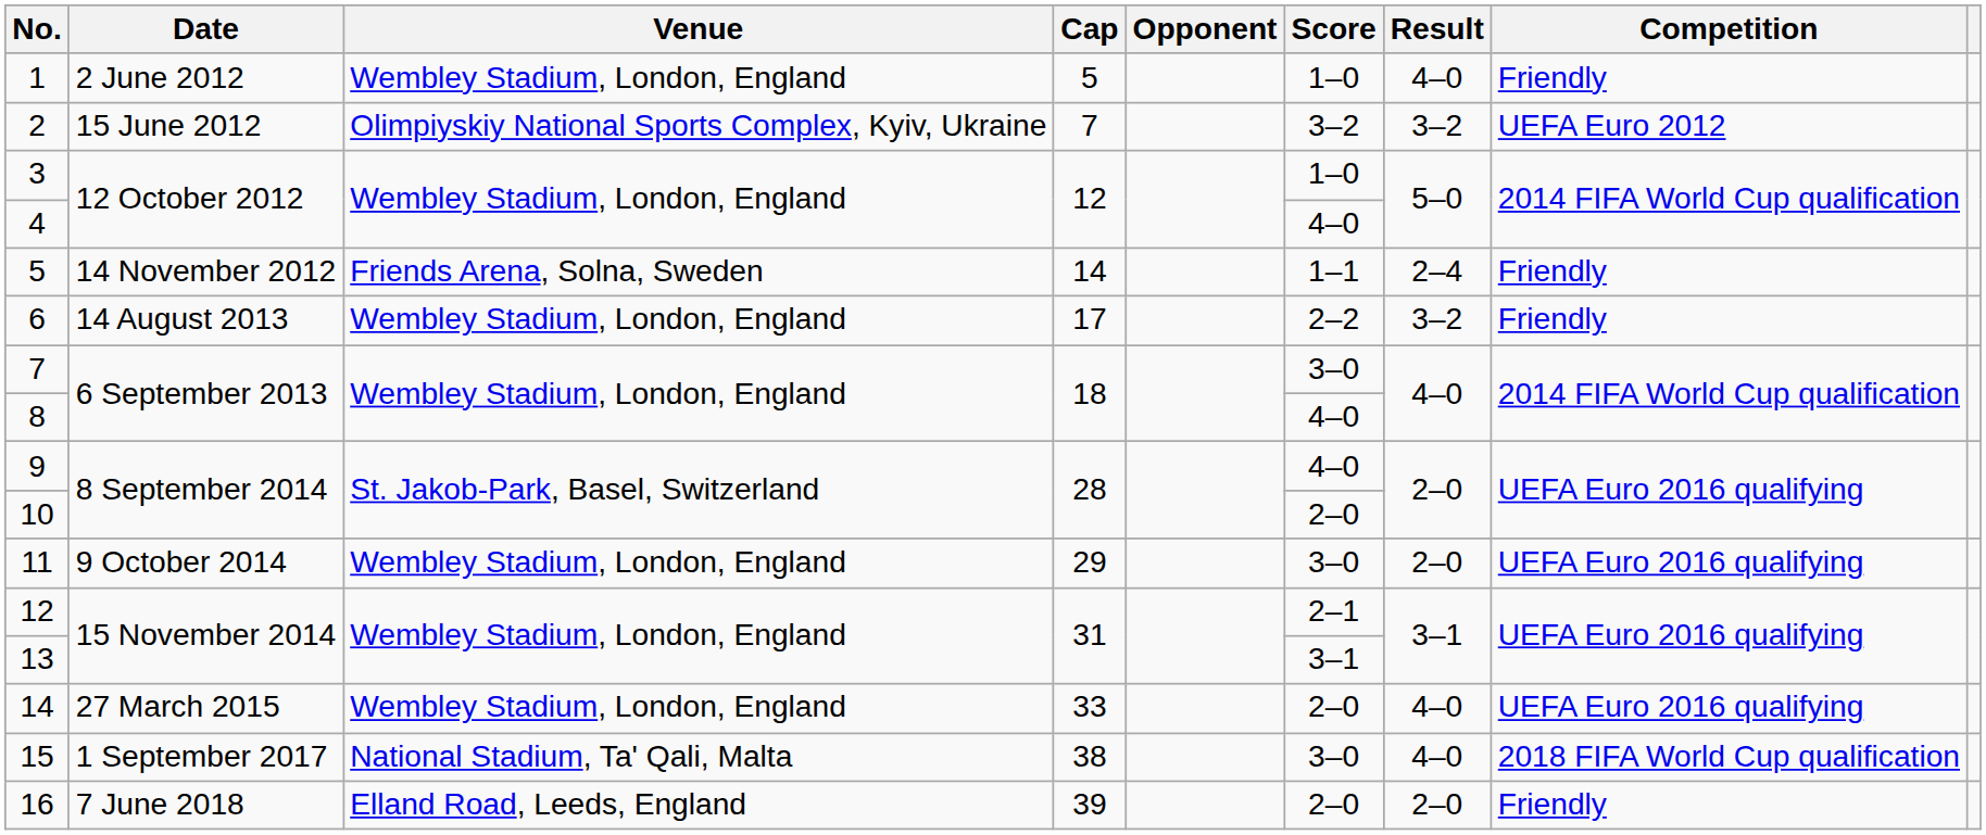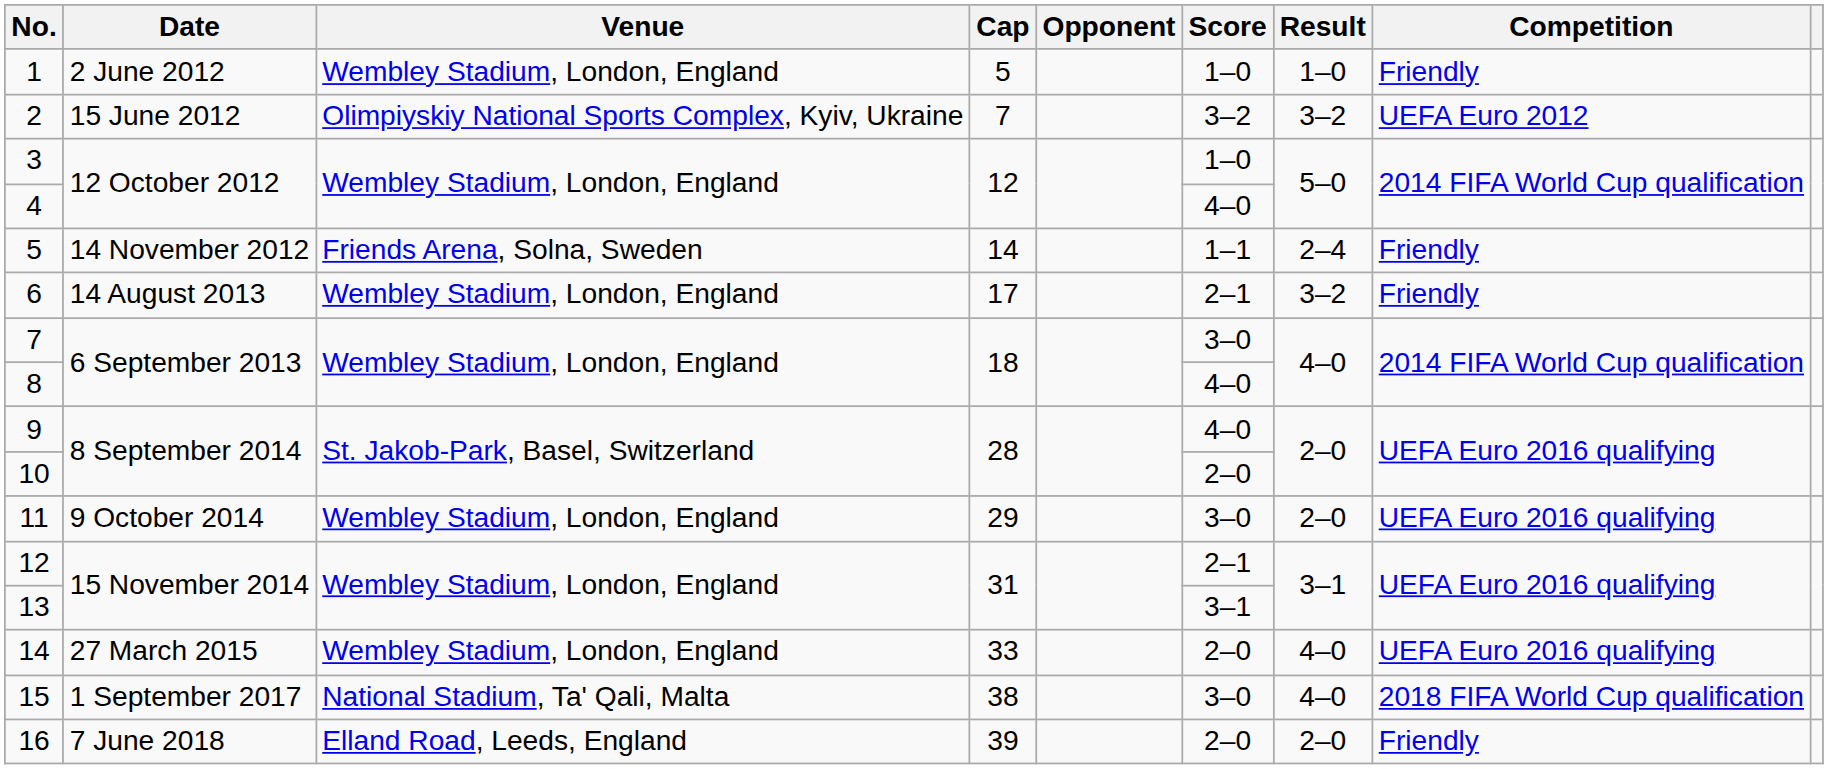1 | Result: 4–0 -> 1–0
6 | Score: 2–2 -> 2–1
